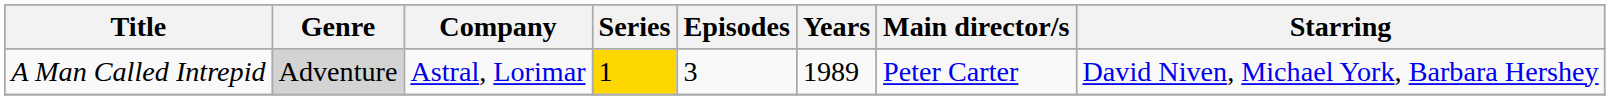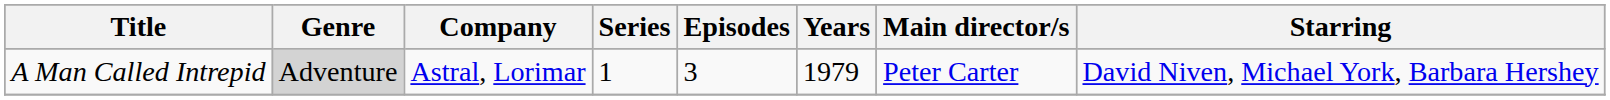A Man Called Intrepid | Series: gold background -> no background
A Man Called Intrepid | Years: 1989 -> 1979
